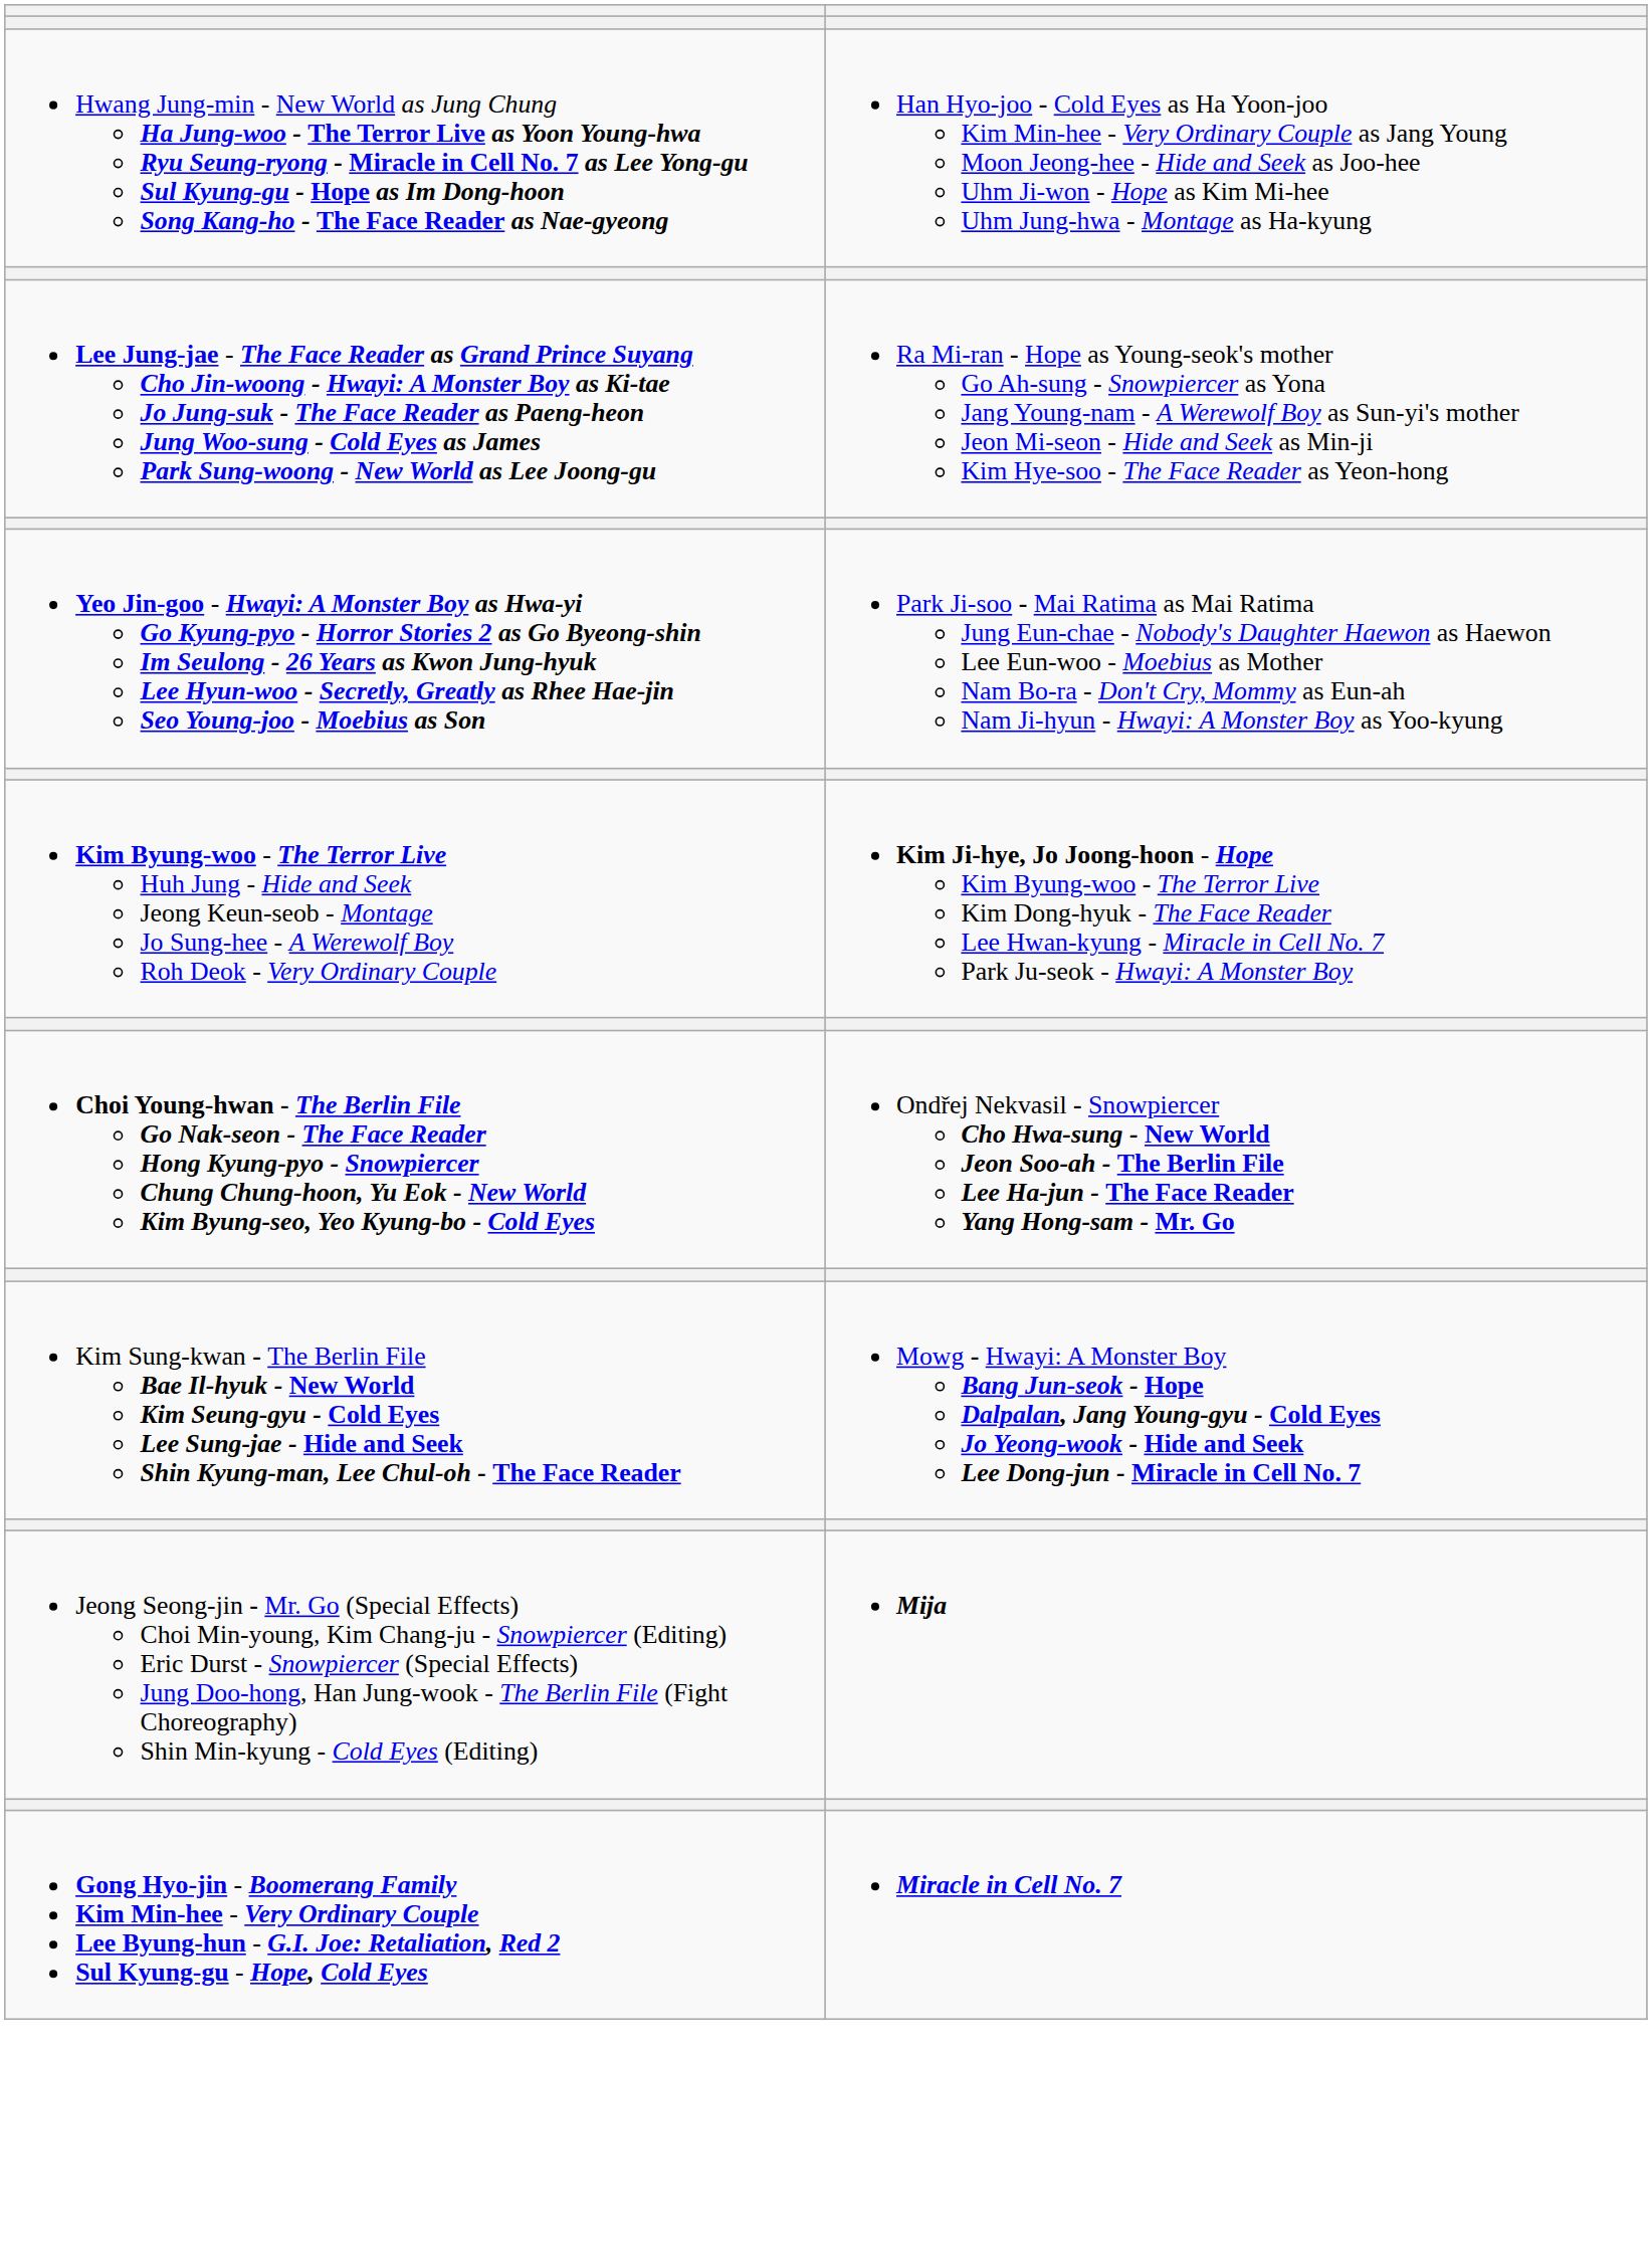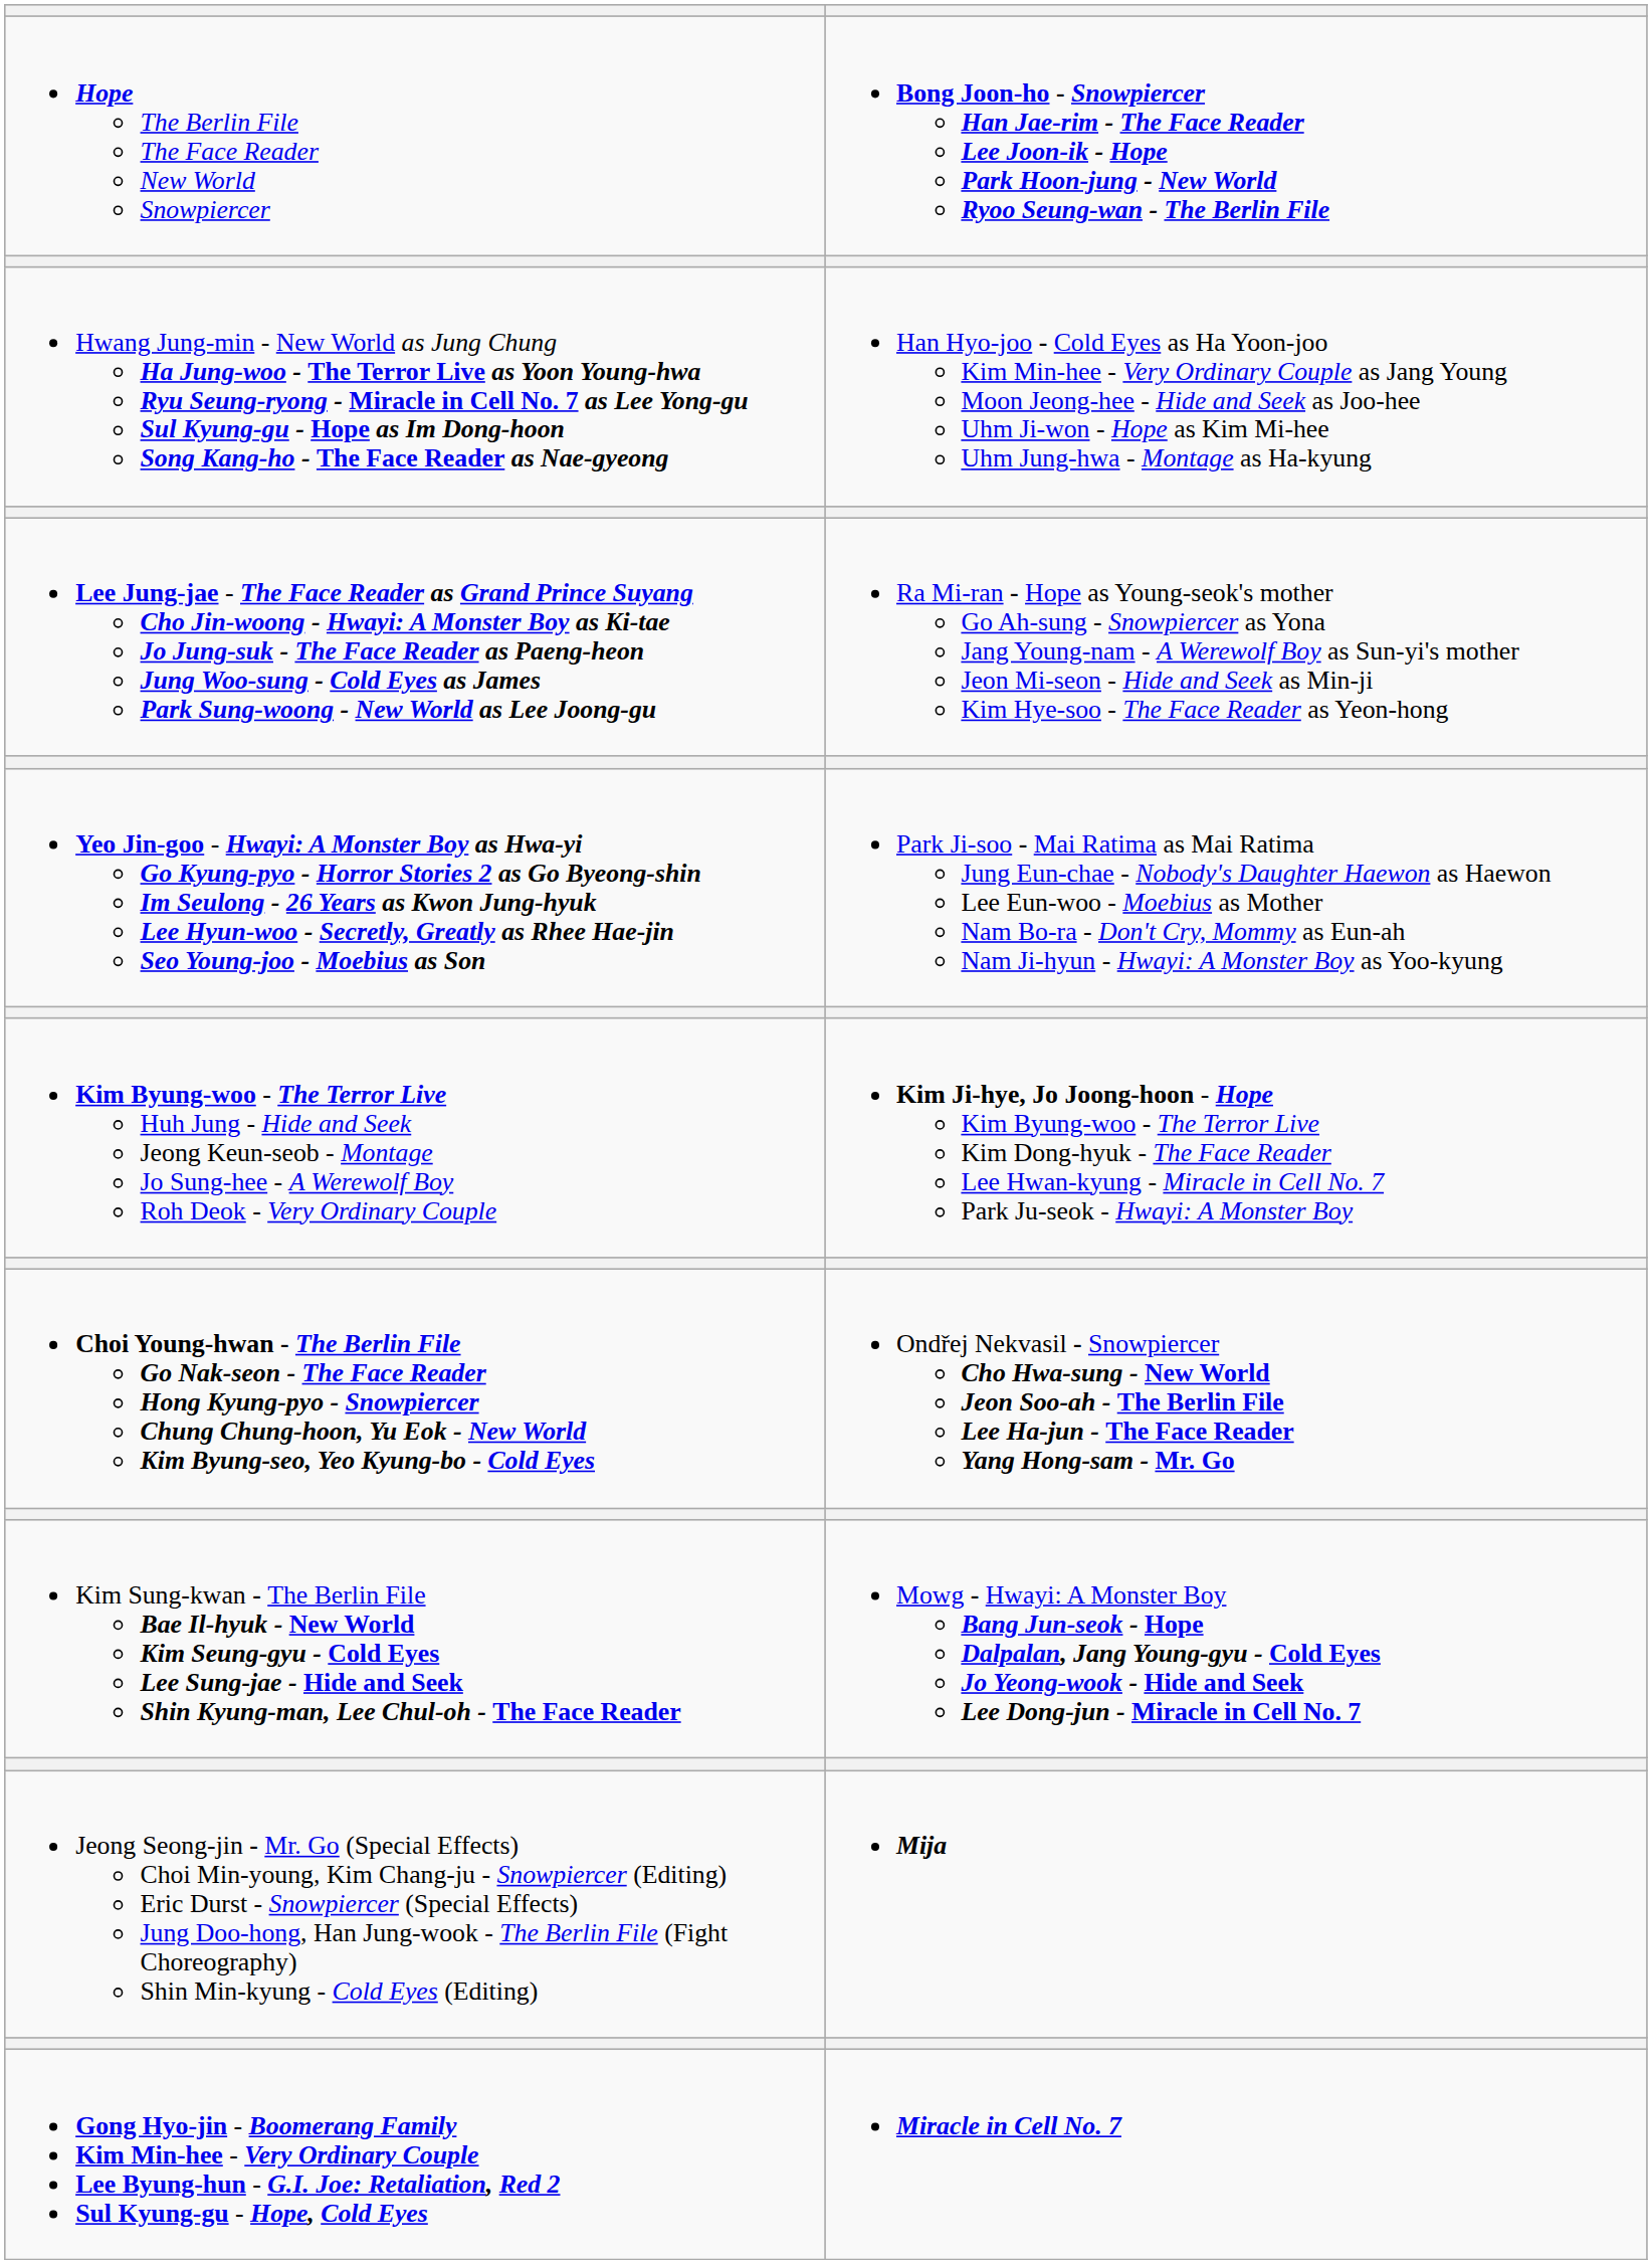+ row: Hope The Berlin File The Face Reader New World Snowpiercer | Bong Joon-ho - Snowpiercer Han Jae-rim - The Face Reader Lee Joon-ik - Hope Park Hoon-jung - New World Ryoo Seung-wan - The Berlin File
